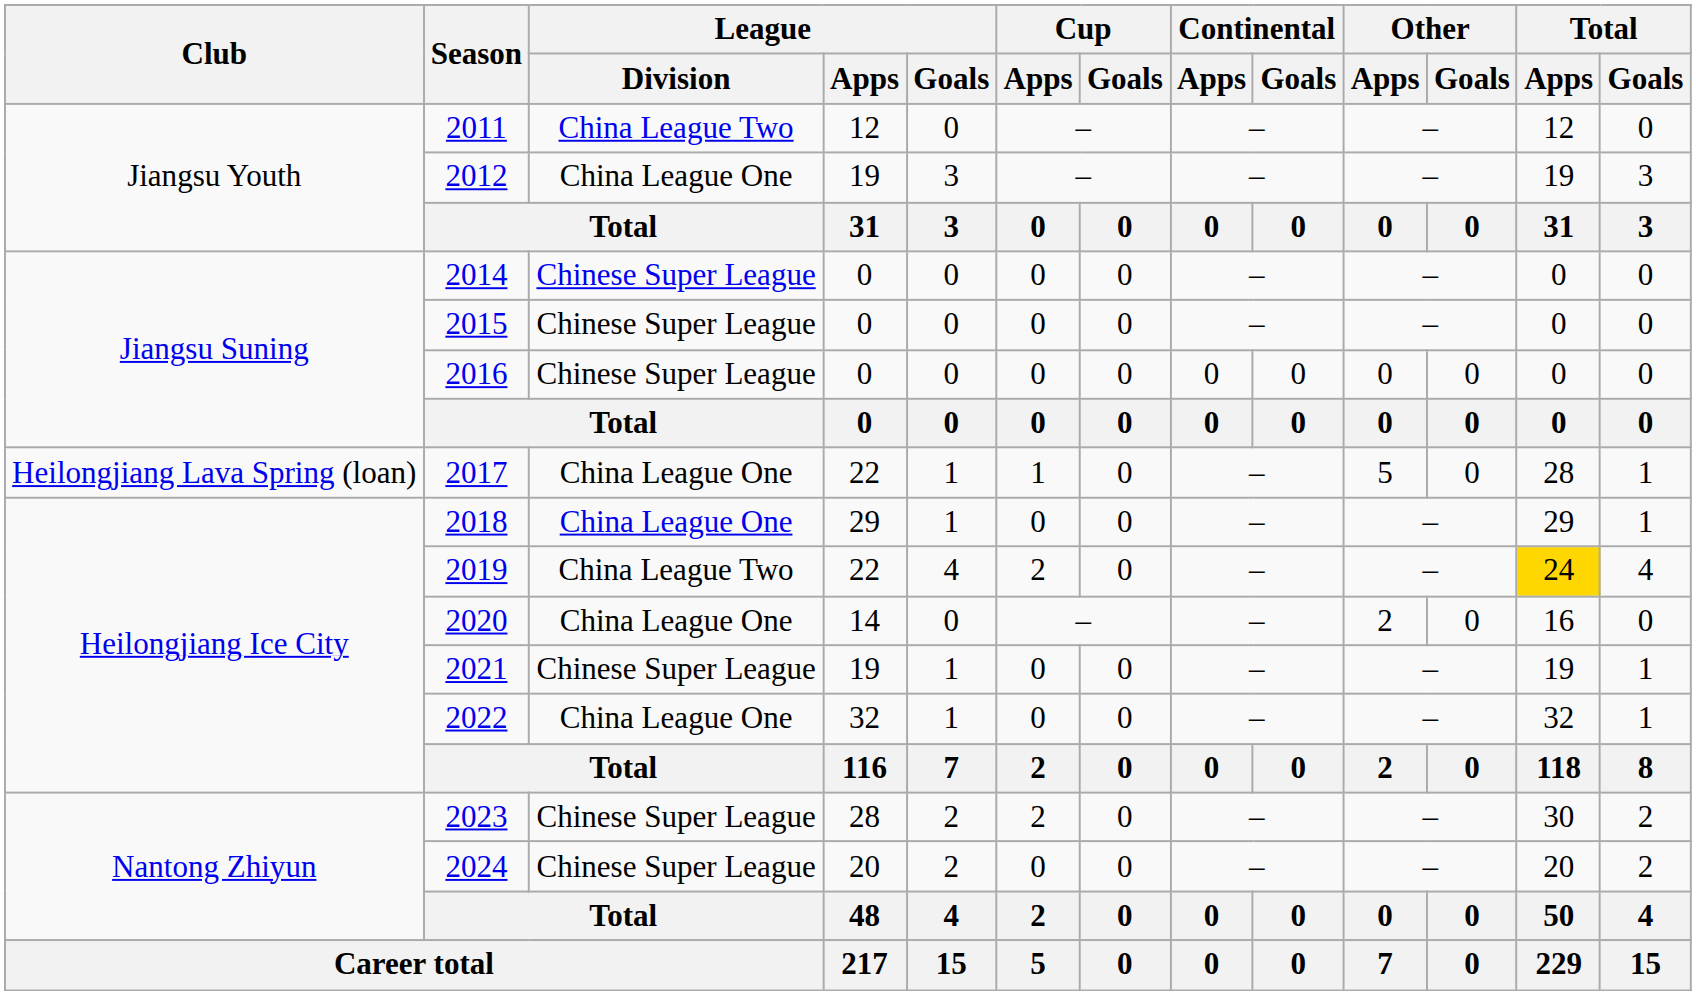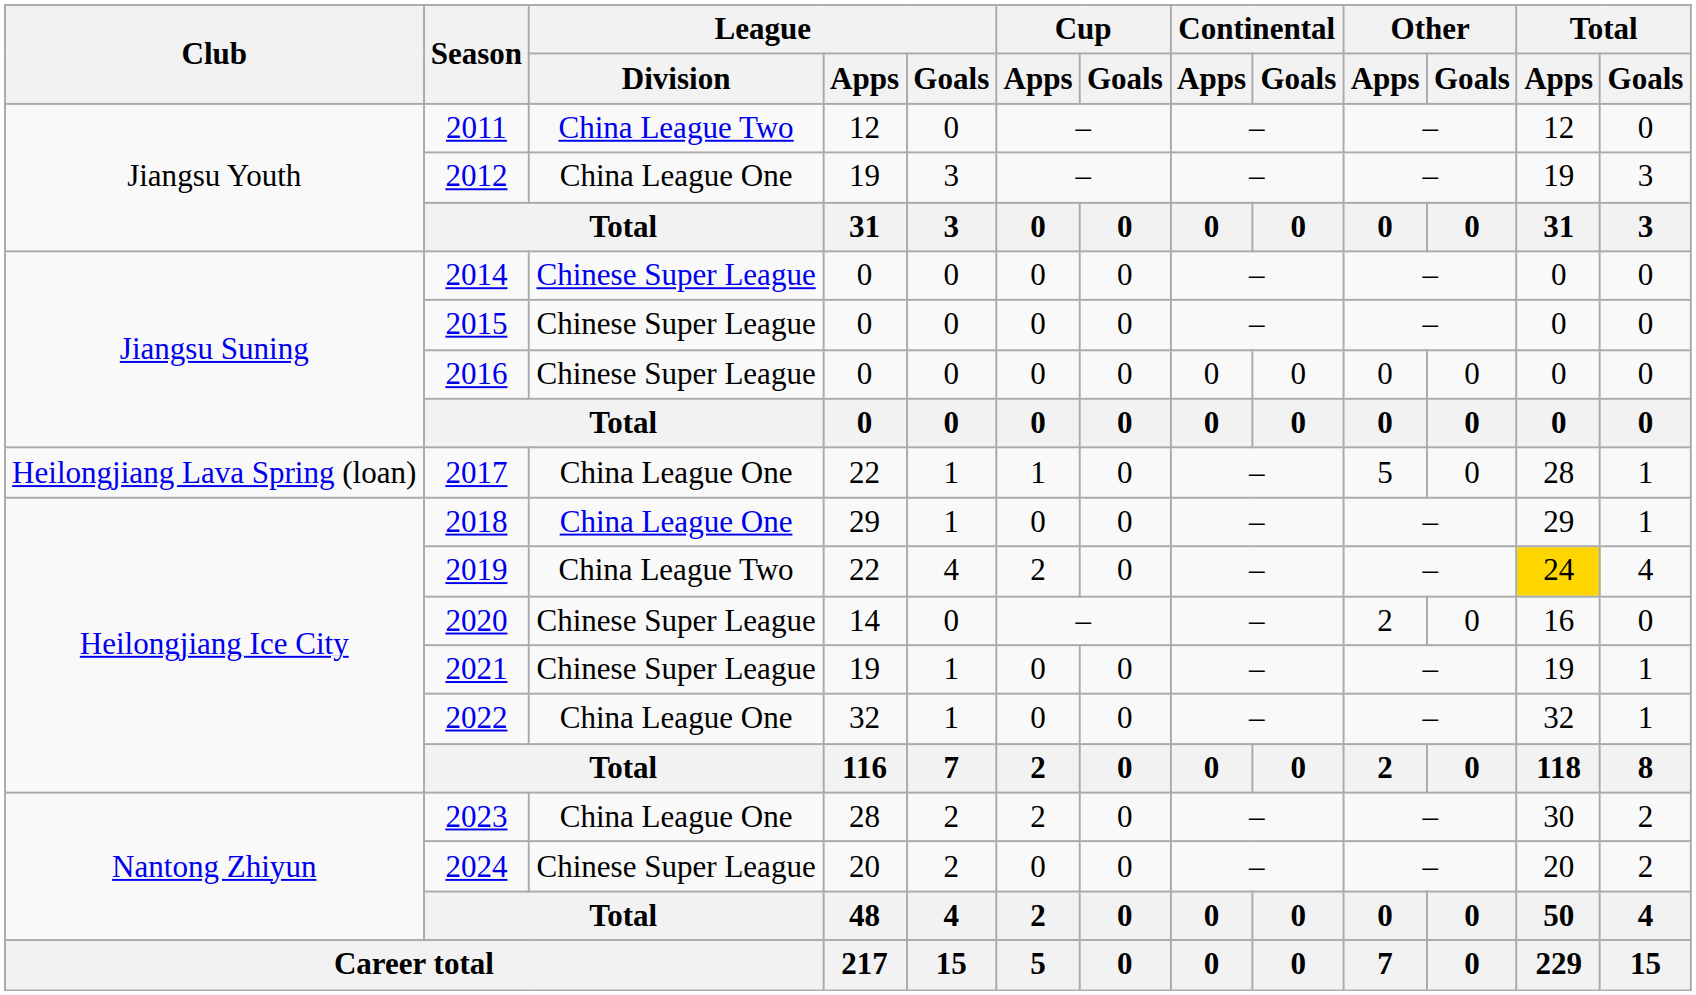2020 | League / Division: China League One -> Chinese Super League
2023 | League / Division: Chinese Super League -> China League One
